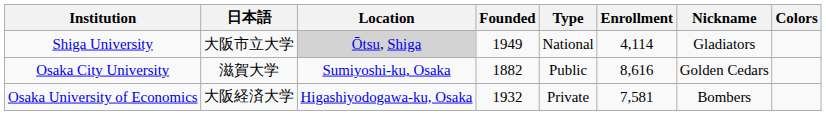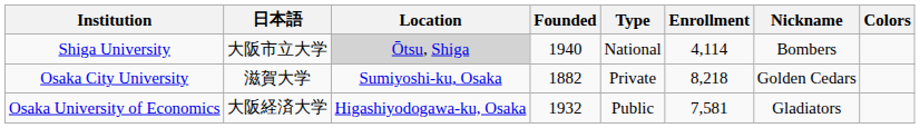Shiga University | Founded: 1949 -> 1940
Shiga University | Nickname: Gladiators -> Bombers
Osaka City University | Type: Public -> Private
Osaka City University | Enrollment: 8,616 -> 8,218
Osaka University of Economics | Type: Private -> Public
Osaka University of Economics | Nickname: Bombers -> Gladiators
